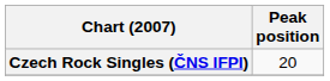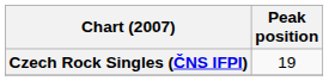Czech Rock Singles (ČNS IFPI) | Peak position: 20 -> 19
